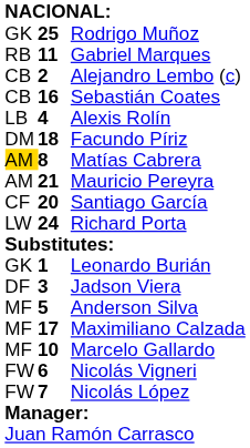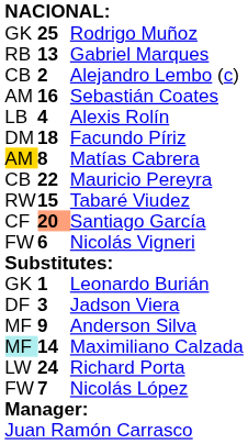Gabriel Marques | column 2: 11 -> 13
Sebastián Coates | column 1: CB -> AM
Mauricio Pereyra | column 1: AM -> CB
Mauricio Pereyra | column 2: 21 -> 22
+ row: RW | 15 | Tabaré Viudez
Santiago García | column 2: no background -> lightsalmon background
rows swapped: Richard Porta <-> Nicolás Vigneri
Anderson Silva | column 2: 5 -> 9
Maximiliano Calzada | column 1: no background -> paleturquoise background
Maximiliano Calzada | column 2: 17 -> 14
- row: MF | 10 | Marcelo Gallardo
